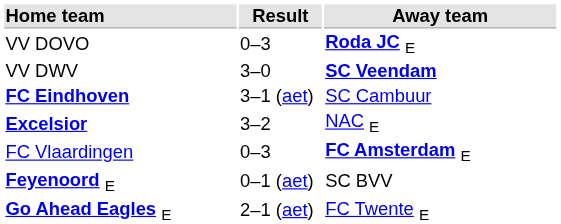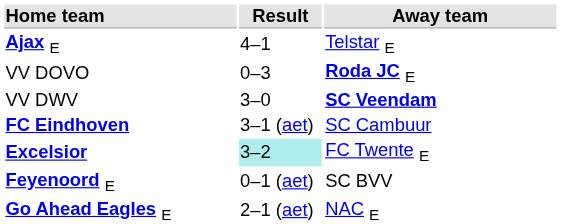+ row: Ajax E | 4–1 | Telstar E
Excelsior | Result: no background -> paleturquoise background
Excelsior | Away team: NAC E -> FC Twente E
- row: FC Vlaardingen | 0–3 | FC Amsterdam E
Go Ahead Eagles E | Away team: FC Twente E -> NAC E
